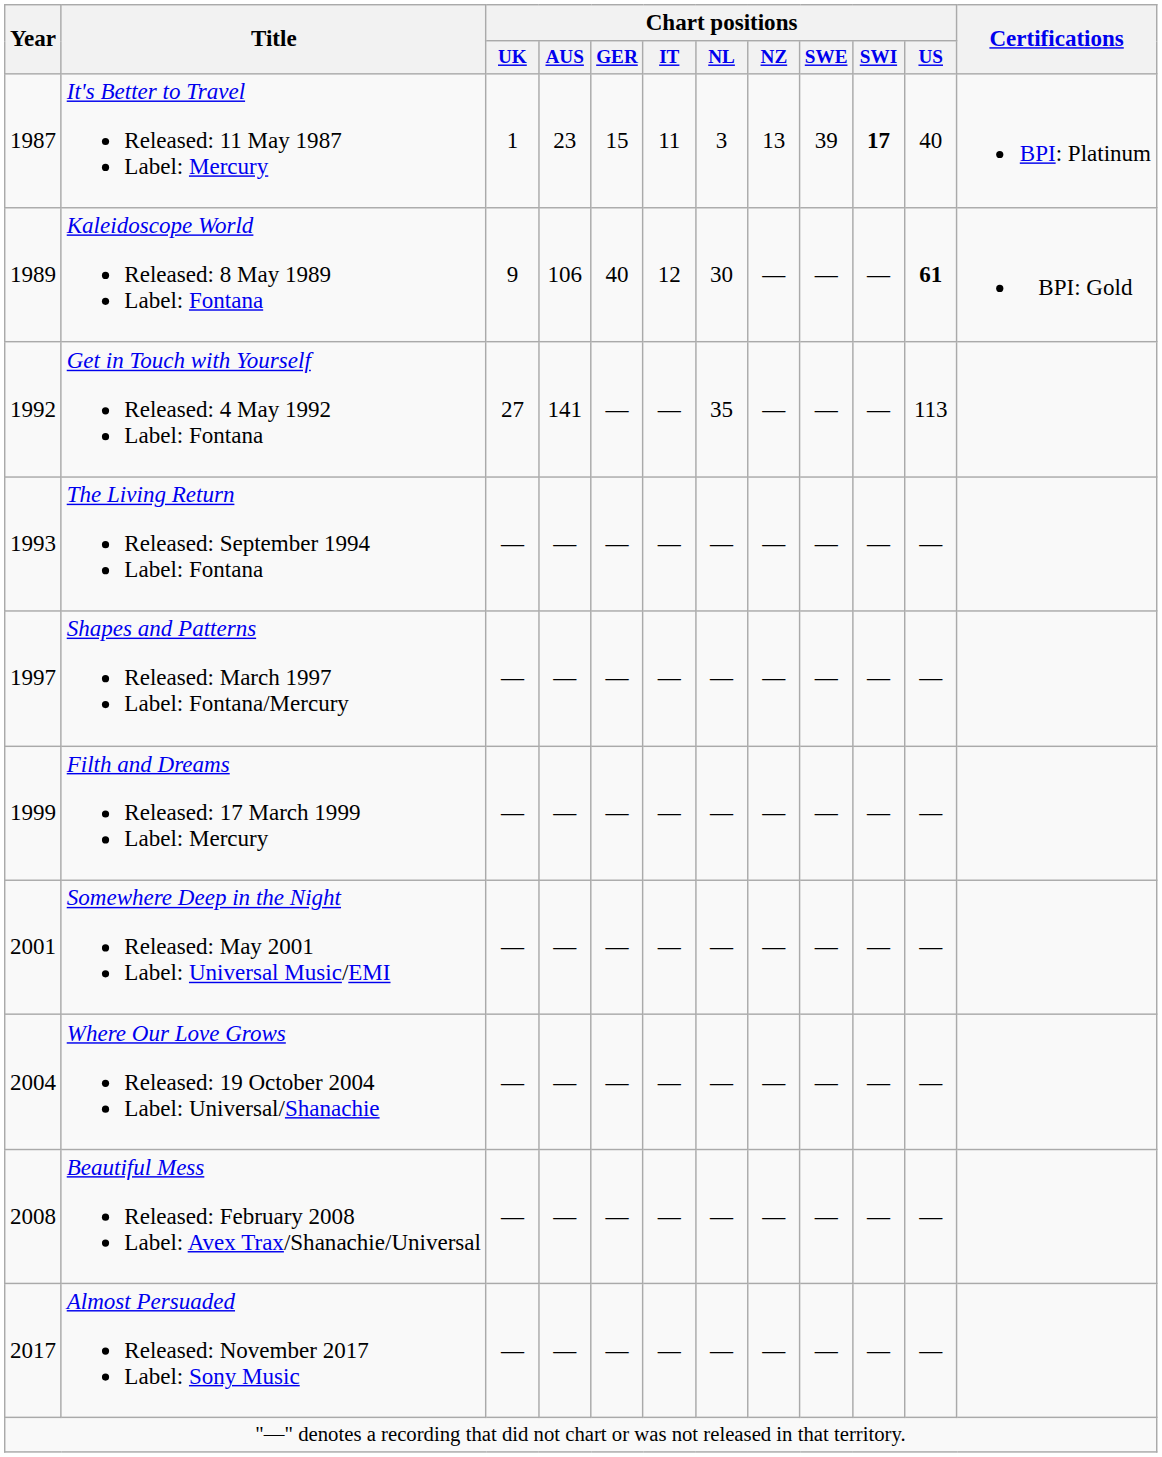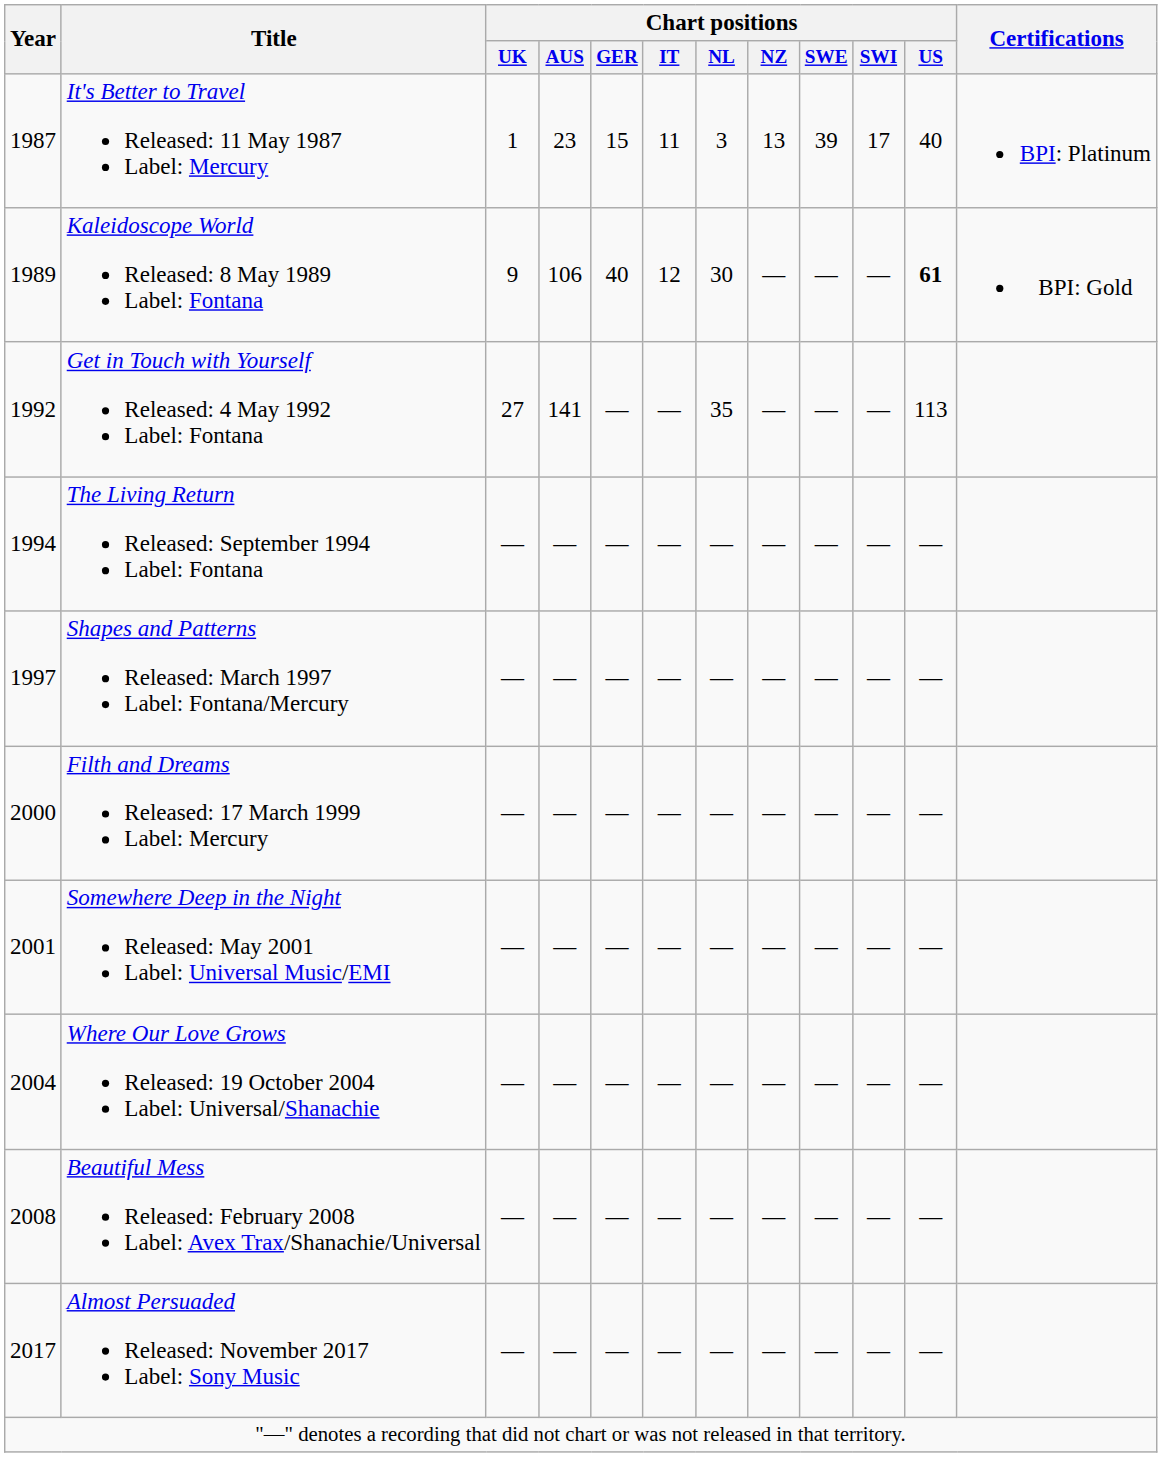It's Better to Travel Released: 11 May 1987 Label: Mercury | Chart positions / SWI: bold -> normal
The Living Return Released: September 1994 Label: Fontana | Year: 1993 -> 1994
Filth and Dreams Released: 17 March 1999 Label: Mercury | Year: 1999 -> 2000
